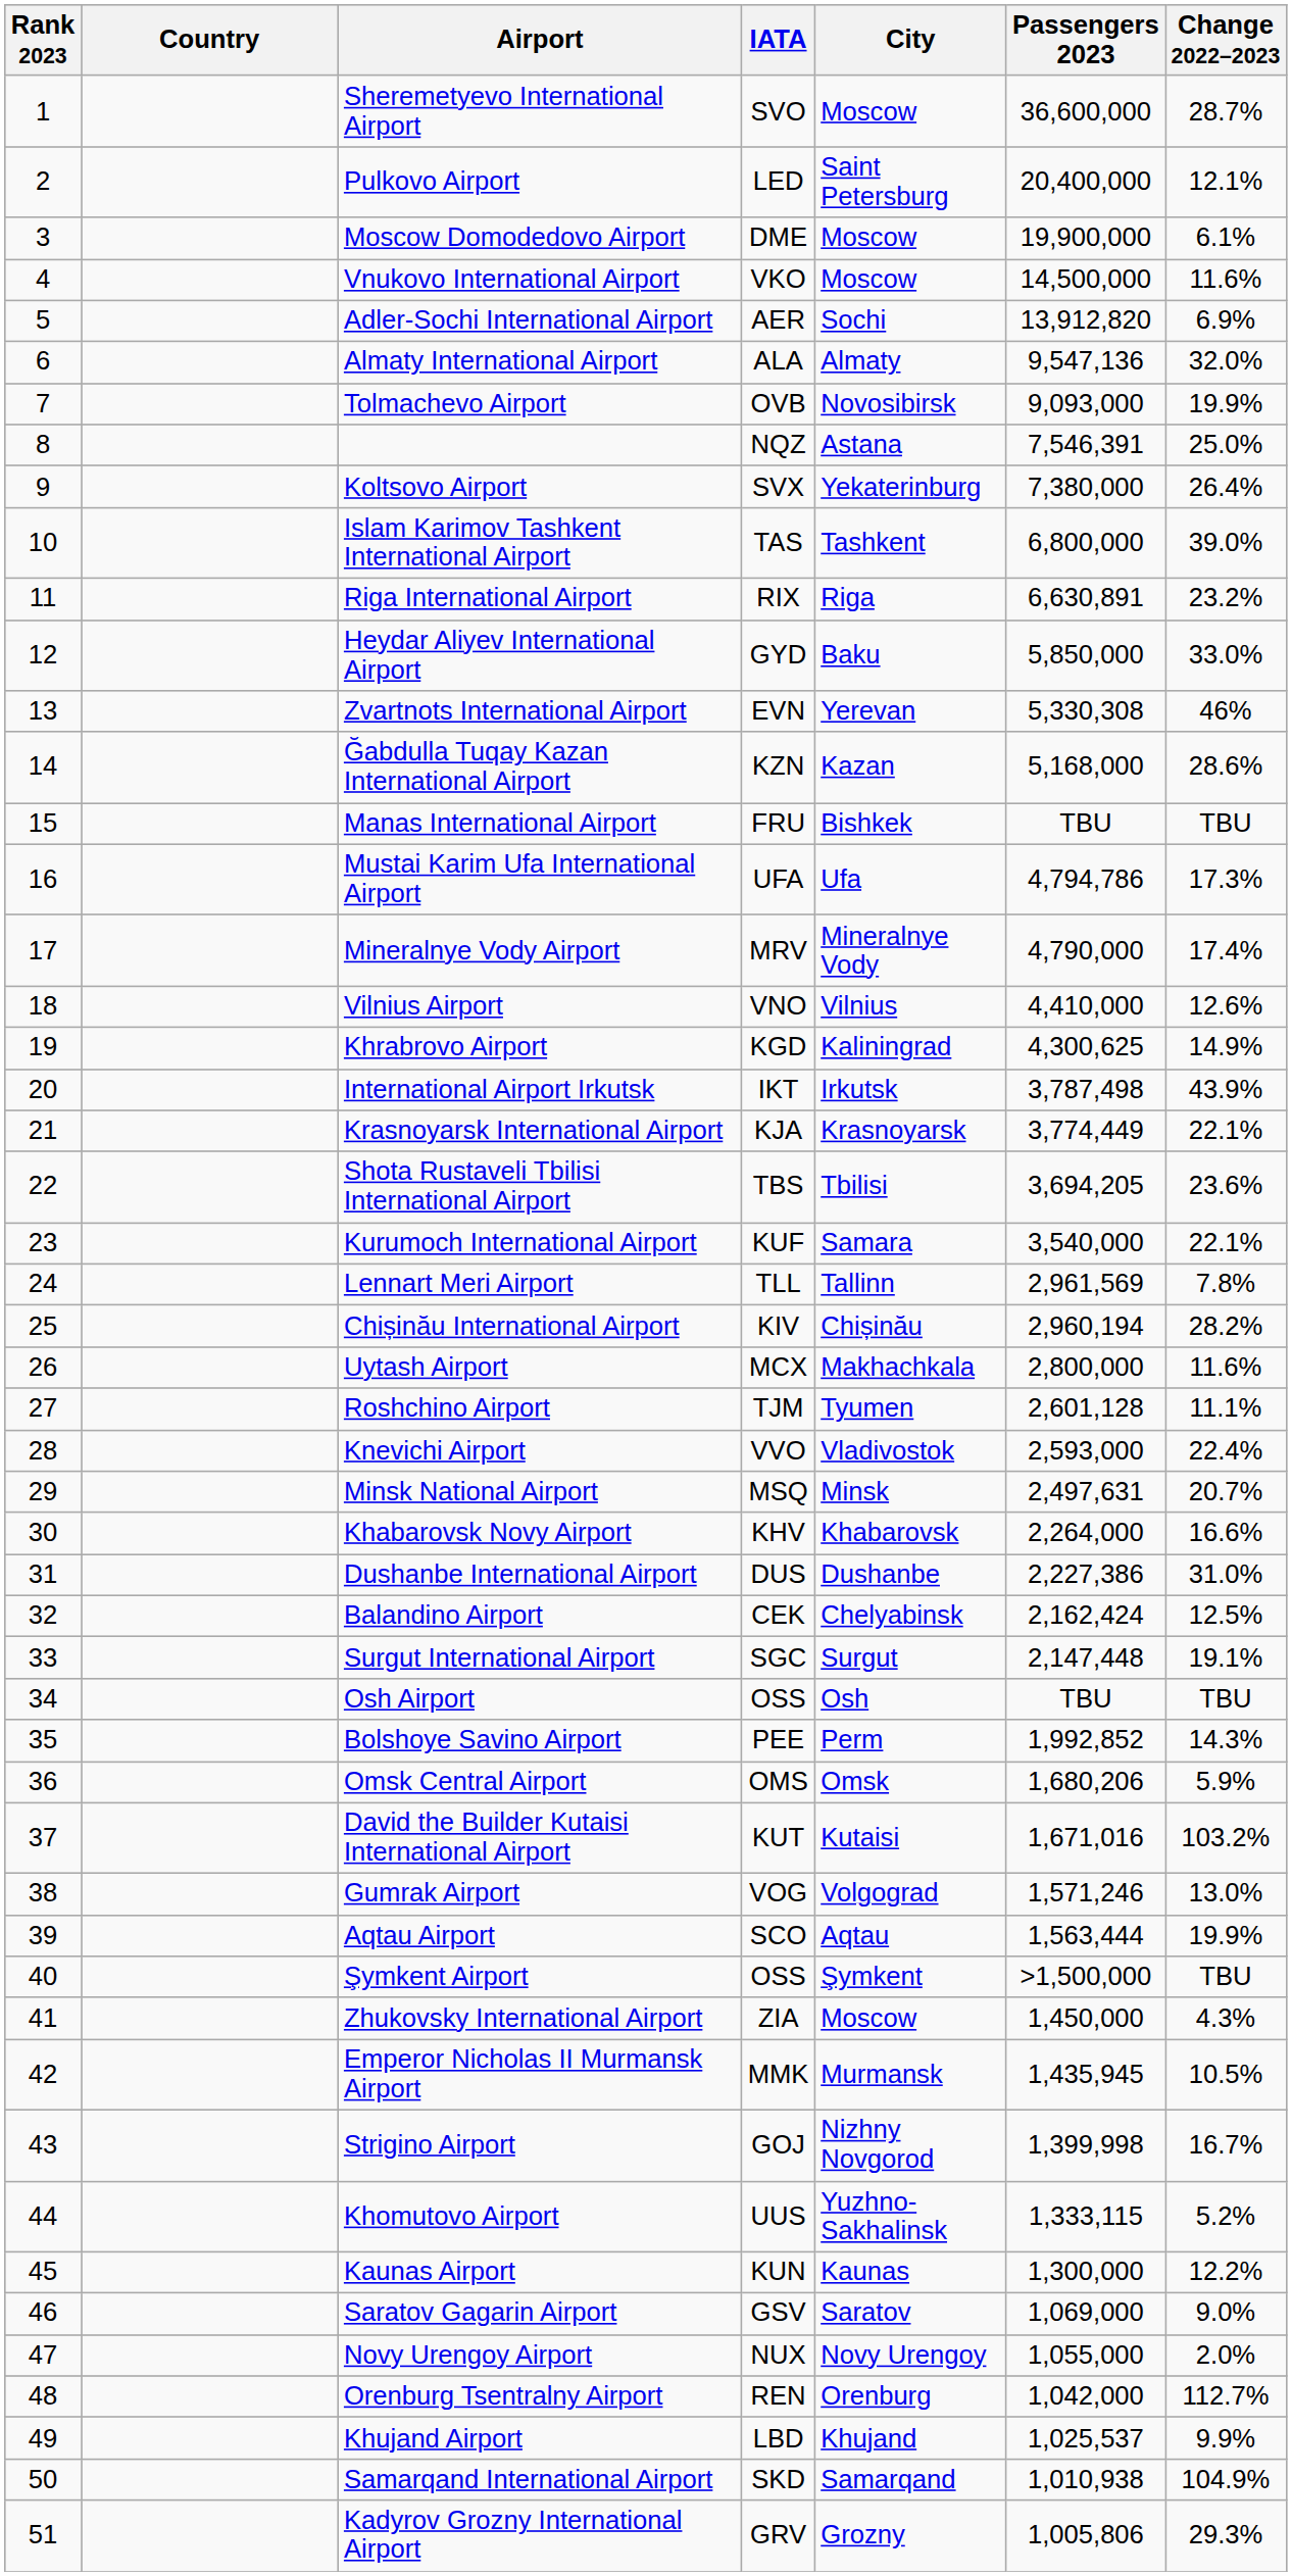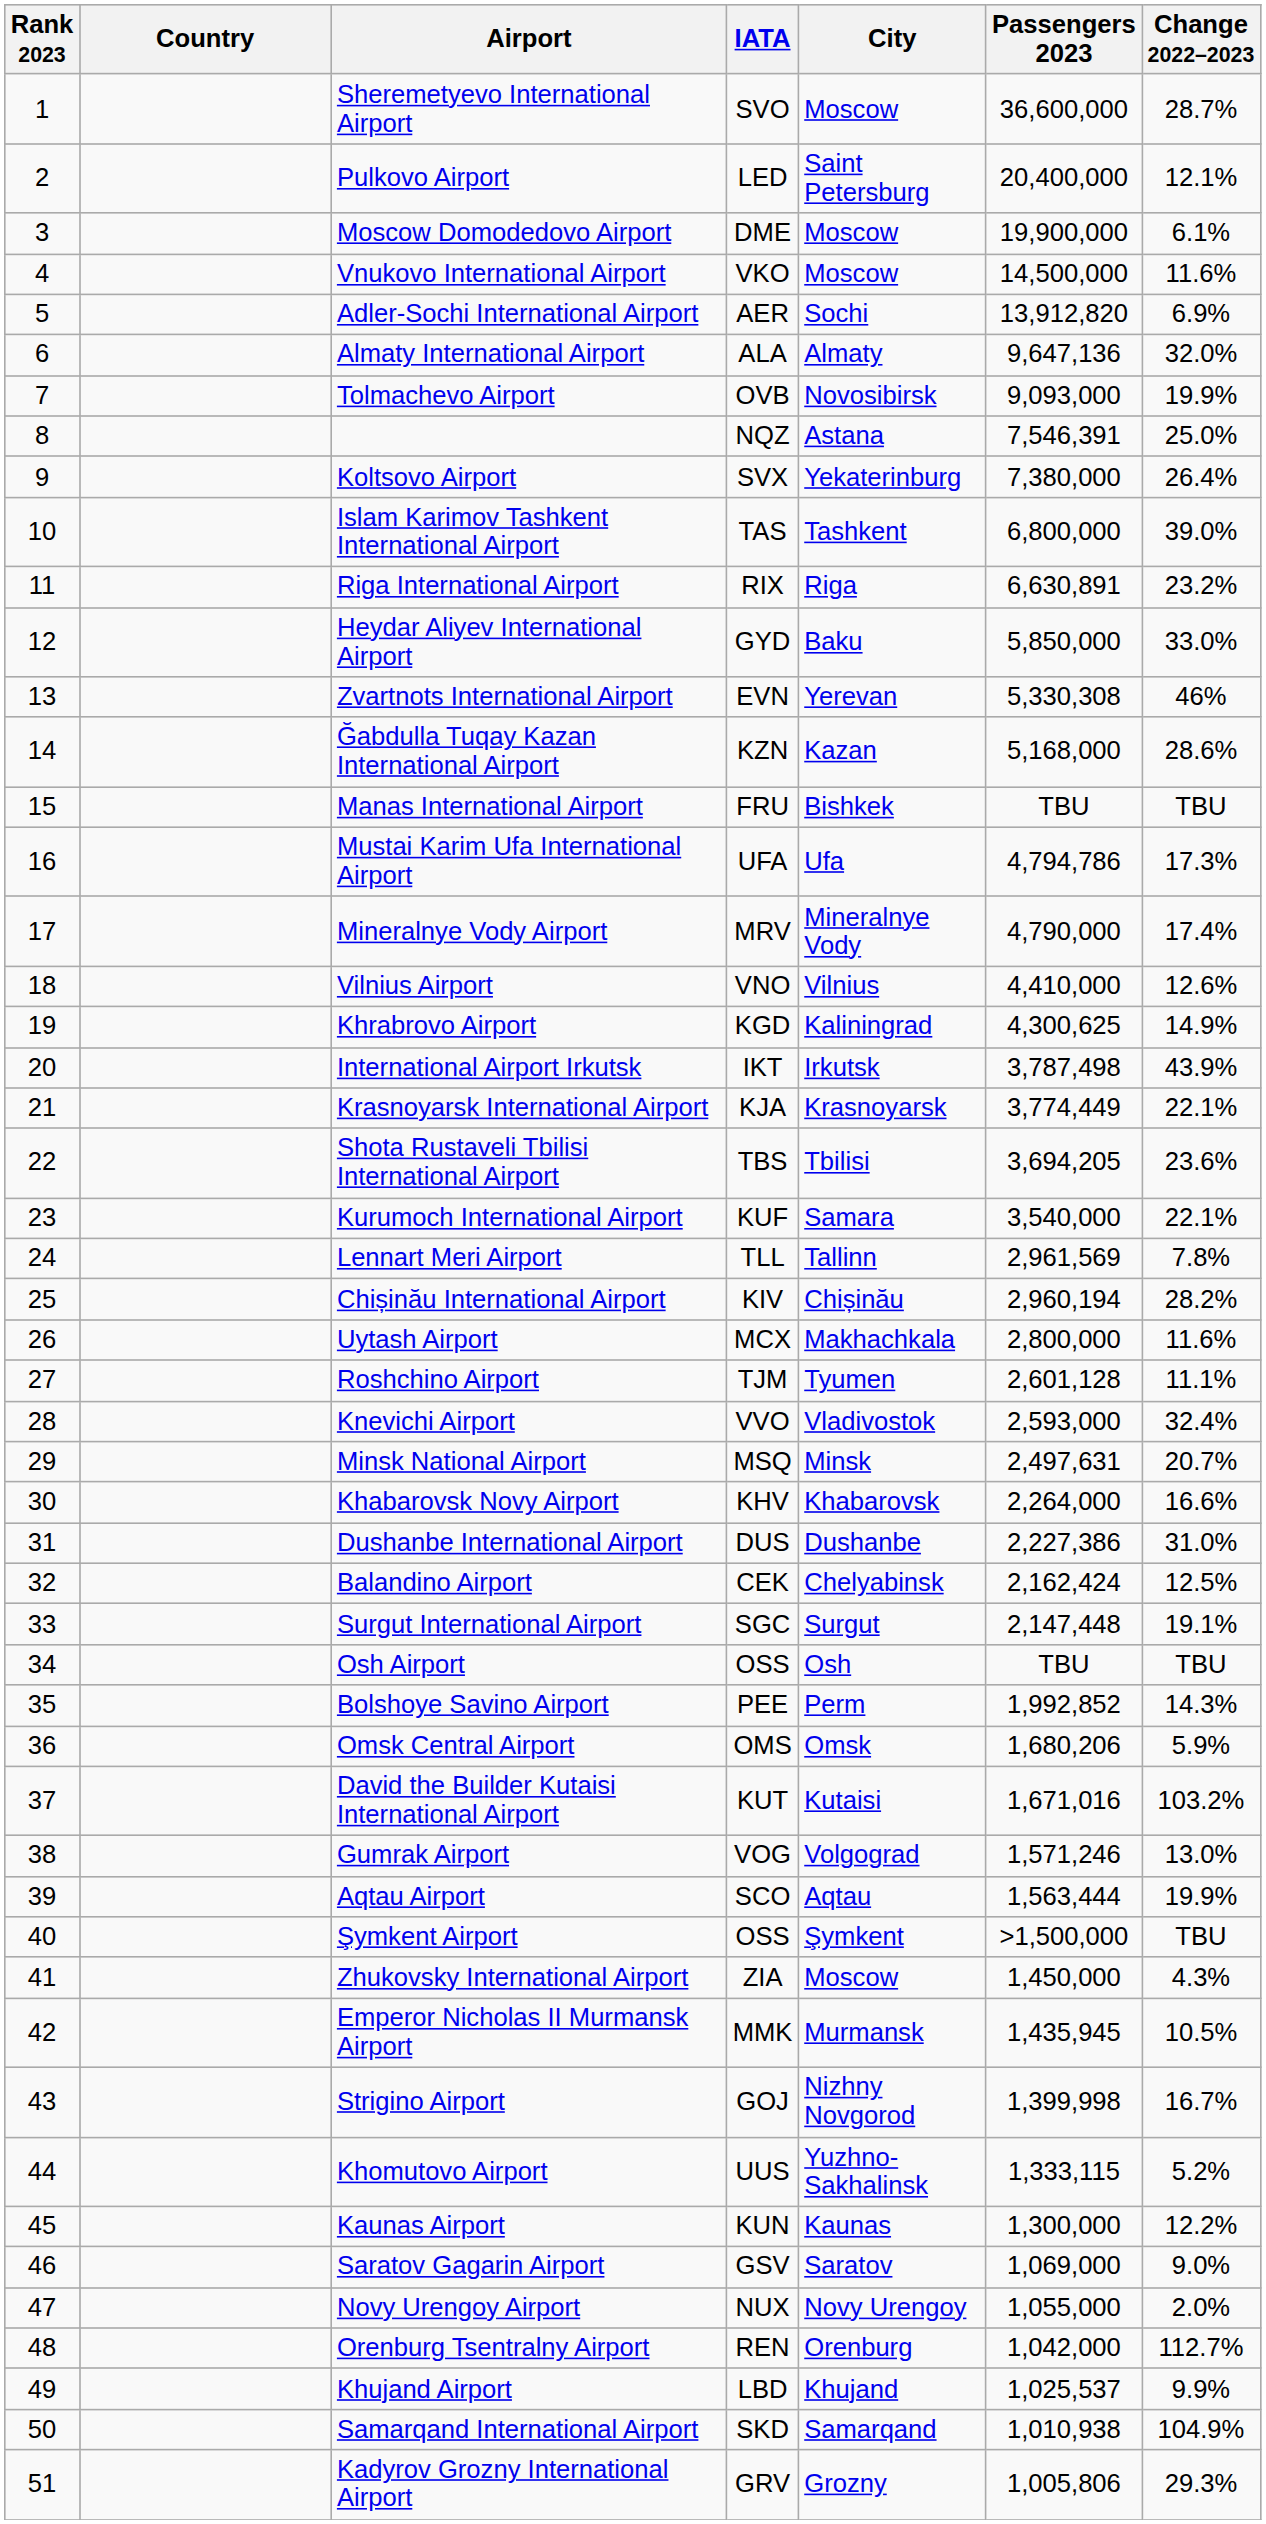Almaty International Airport | Passengers 2023: 9,547,136 -> 9,647,136
Knevichi Airport | Change 2022–2023: 22.4% -> 32.4%
